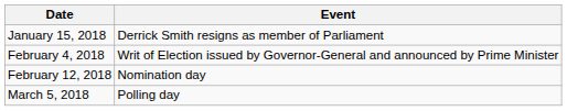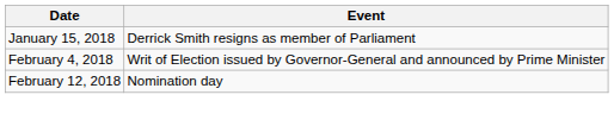- row: March 5, 2018 | Polling day
